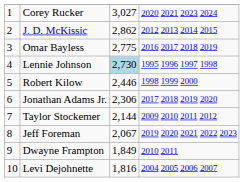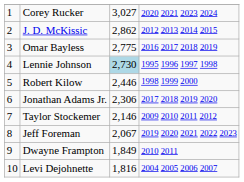Taylor Stockemer | column 3: 2,144 -> 2,146
